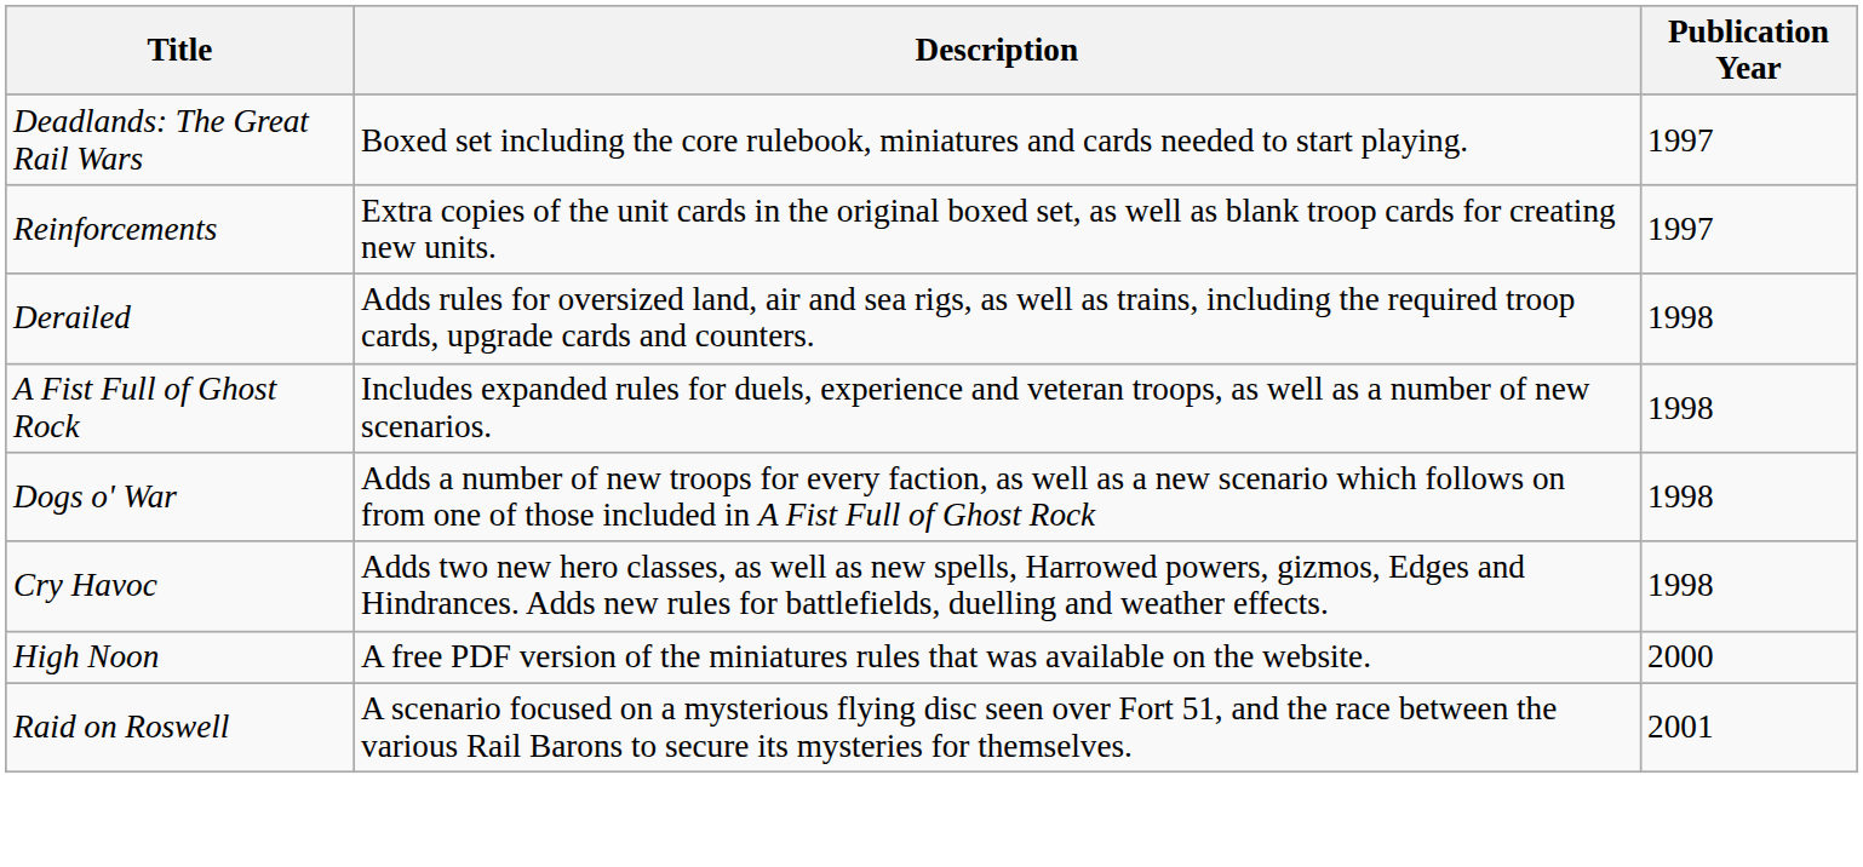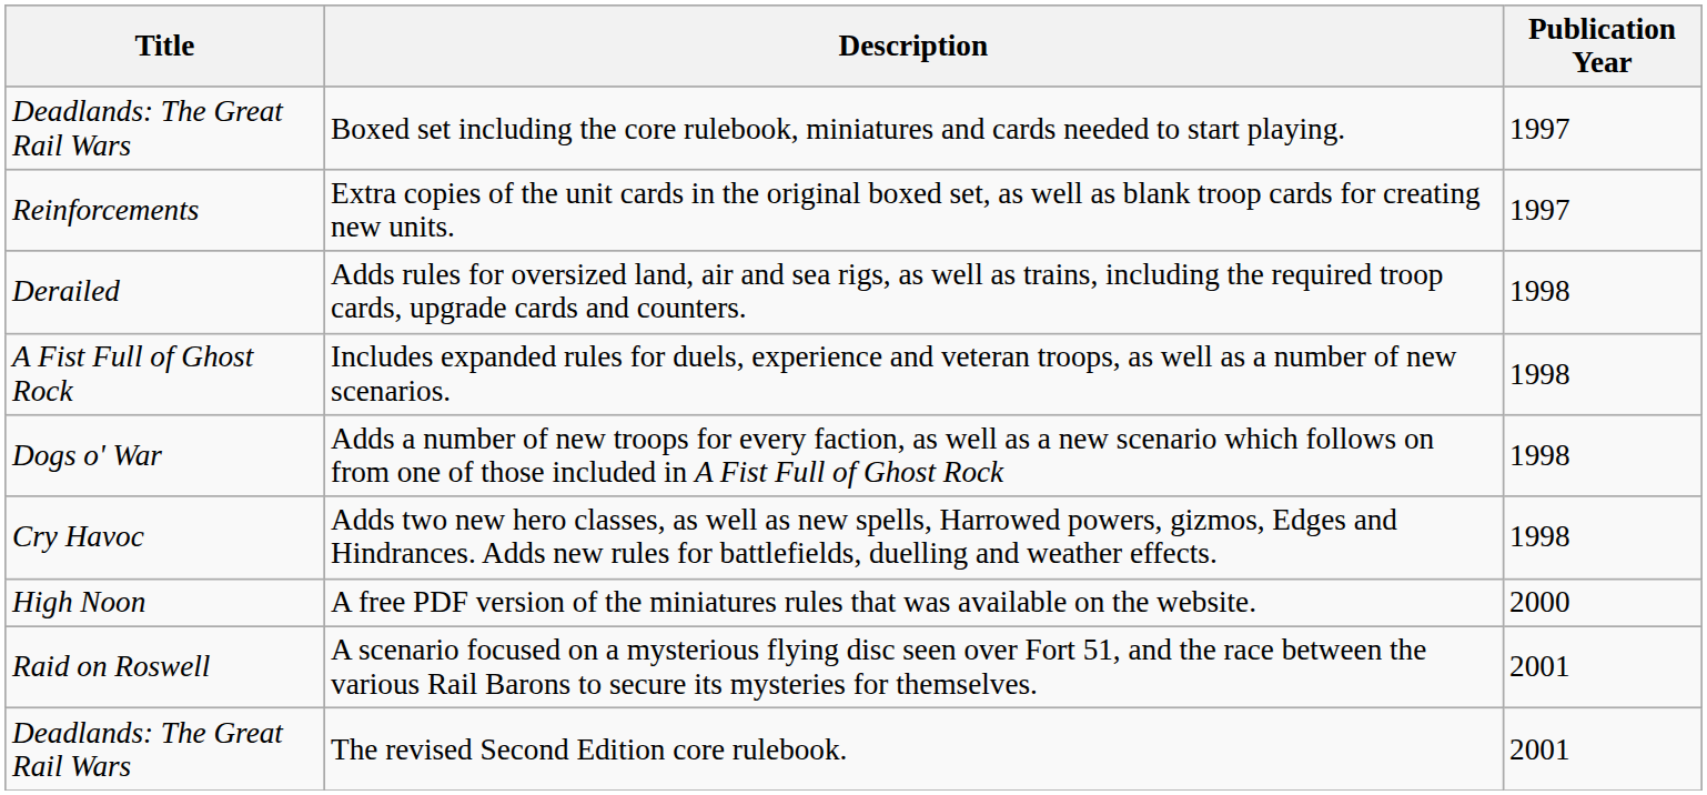+ row: Deadlands: The Great Rail Wars | The revised Second Edition core rulebook. | 2001
